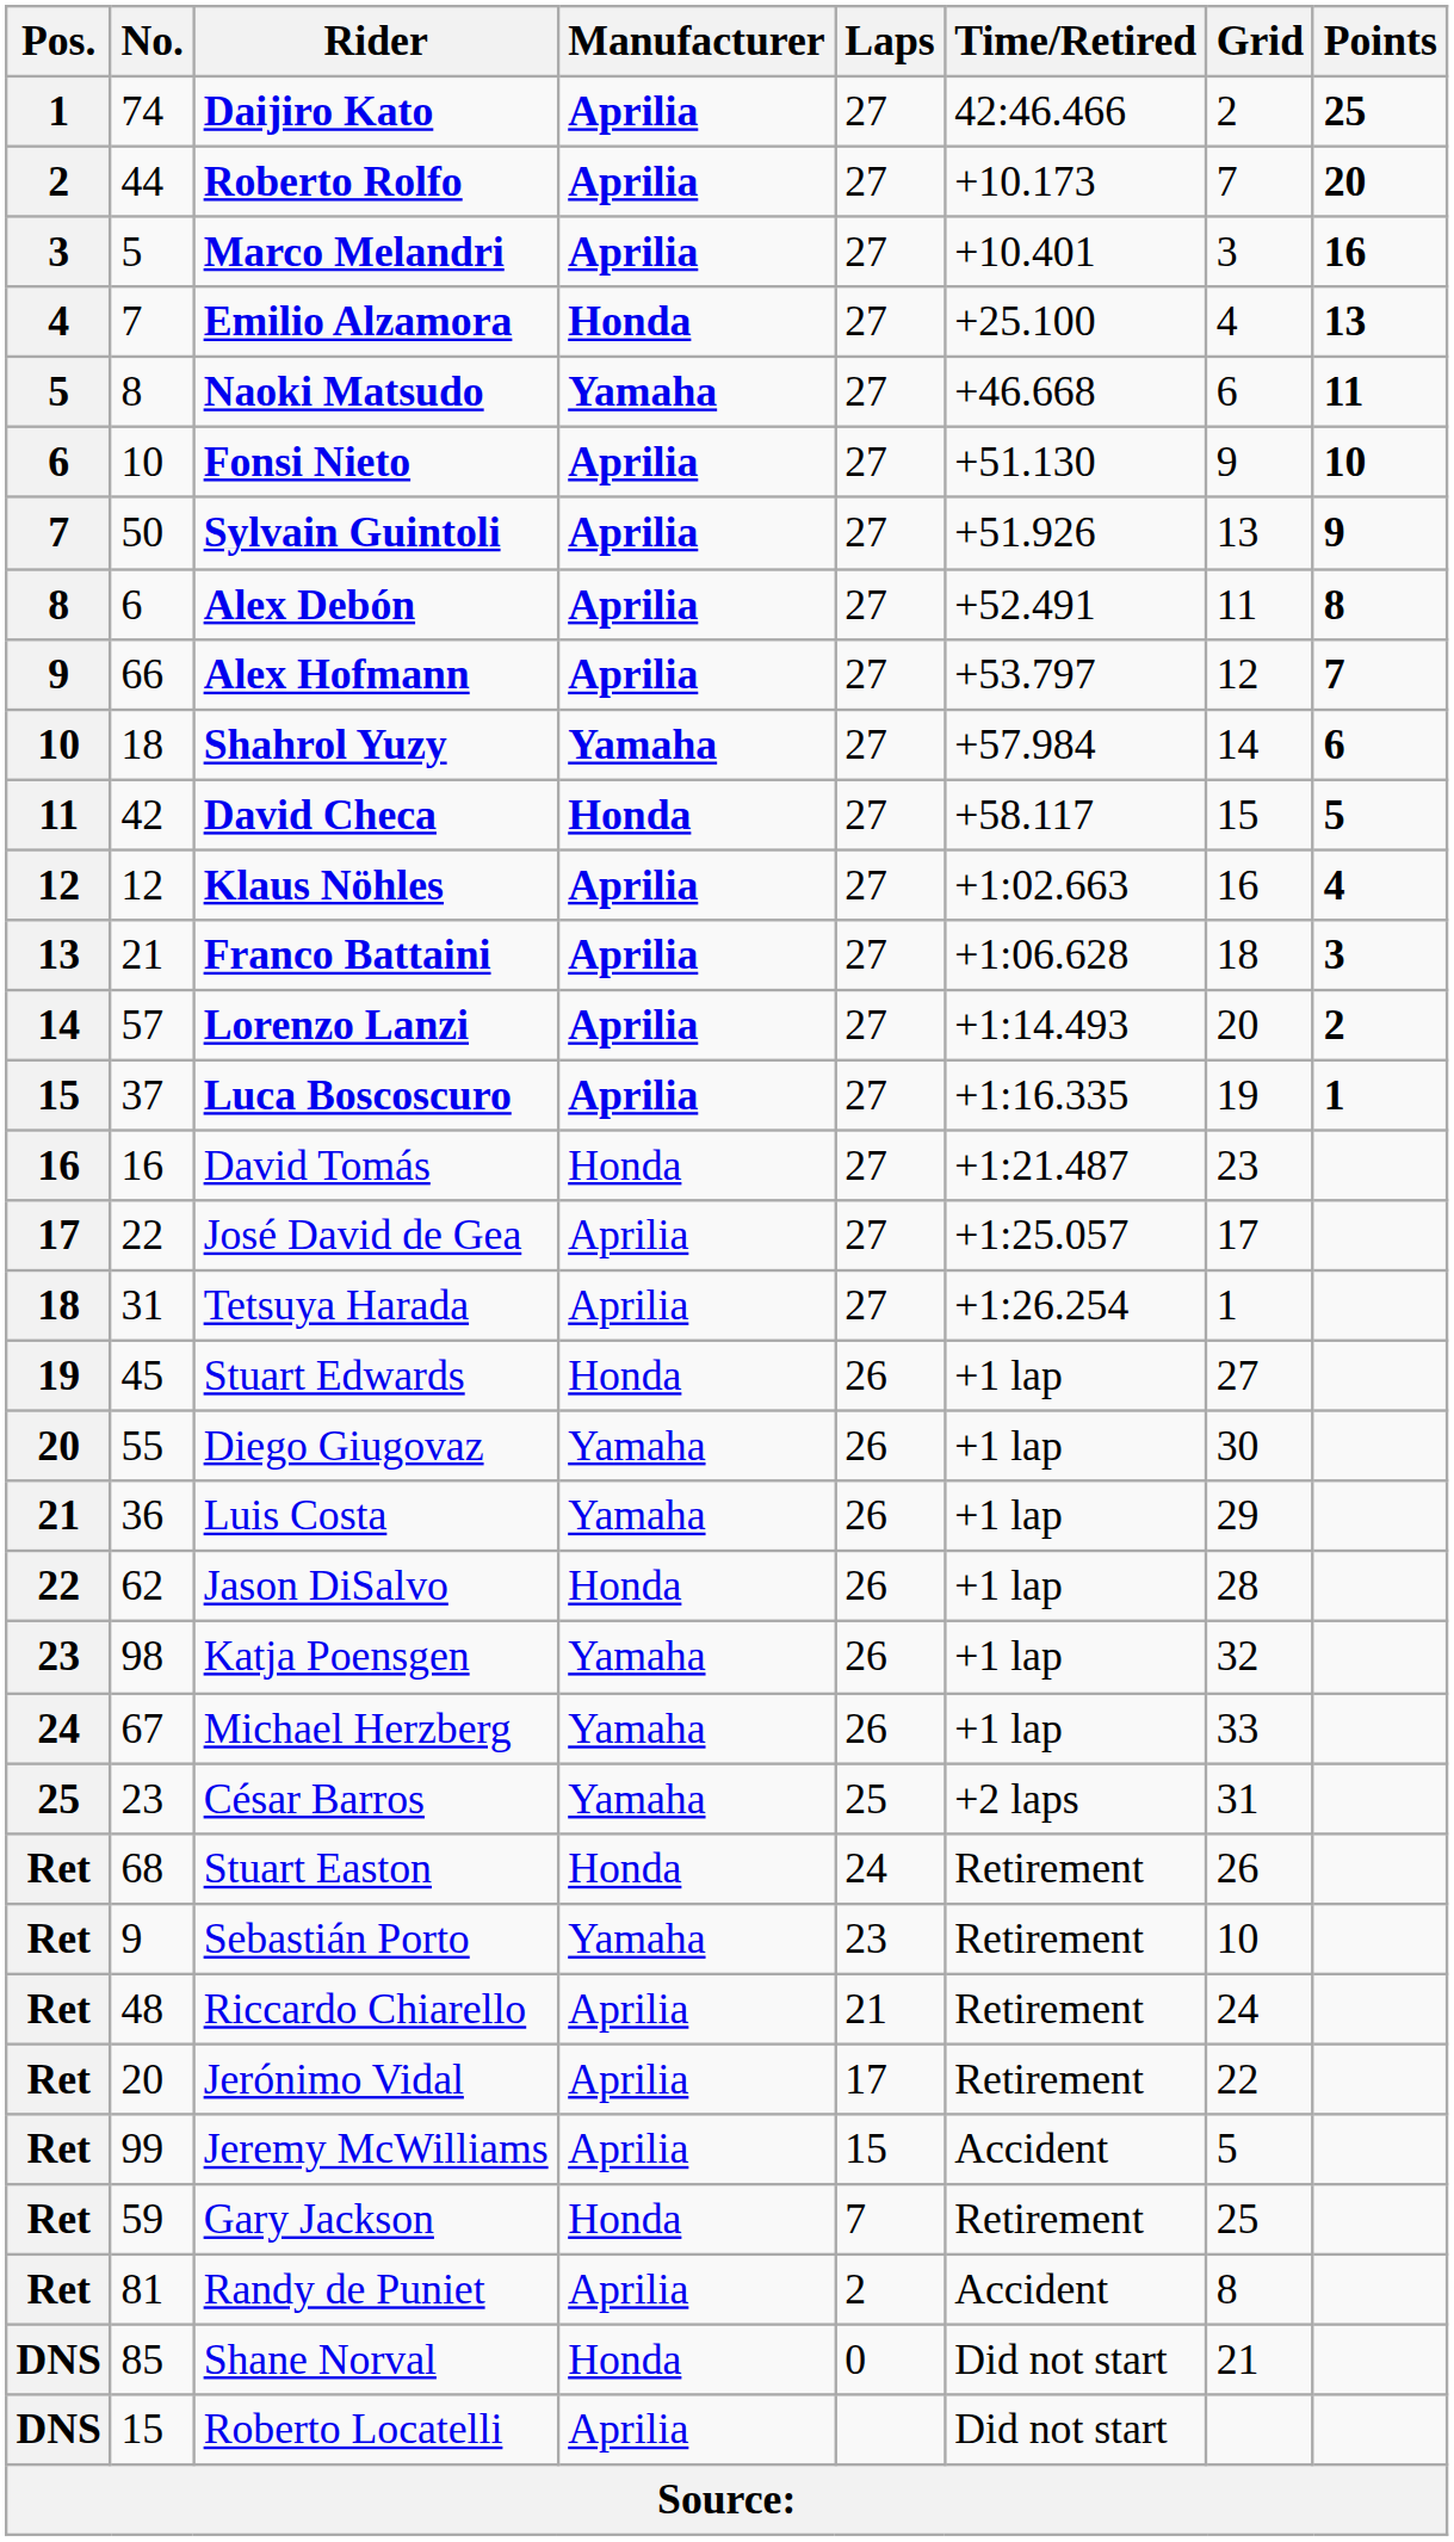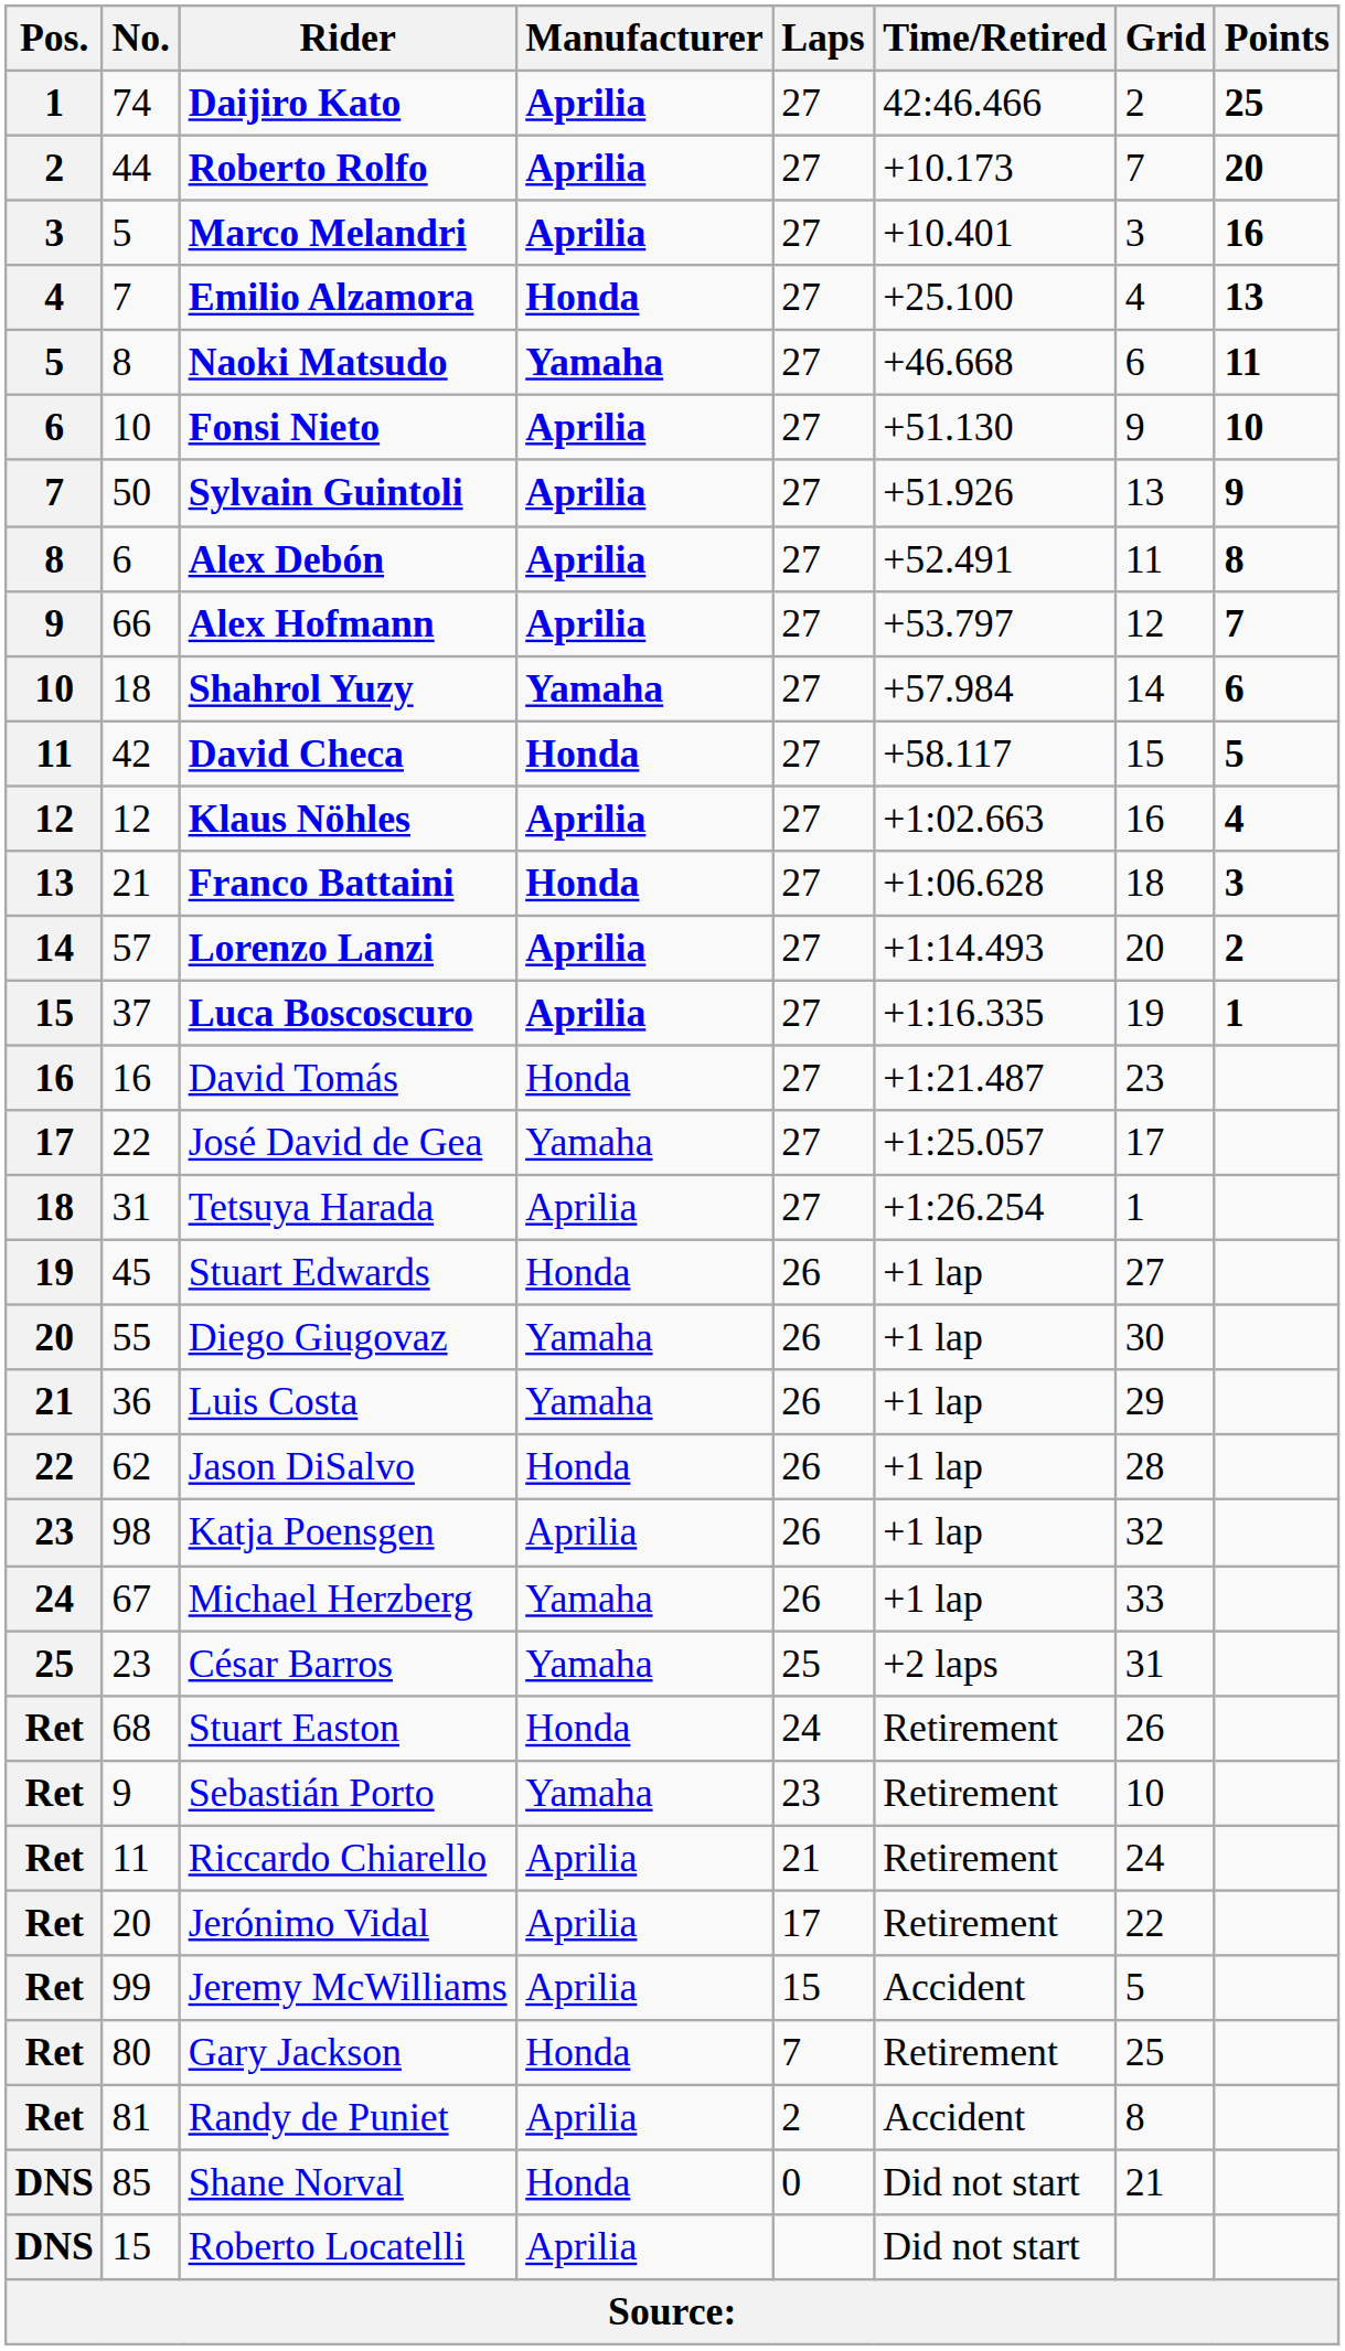Franco Battaini | Manufacturer: Aprilia -> Honda
José David de Gea | Manufacturer: Aprilia -> Yamaha
Katja Poensgen | Manufacturer: Yamaha -> Aprilia
Riccardo Chiarello | No.: 48 -> 11
Gary Jackson | No.: 59 -> 80
